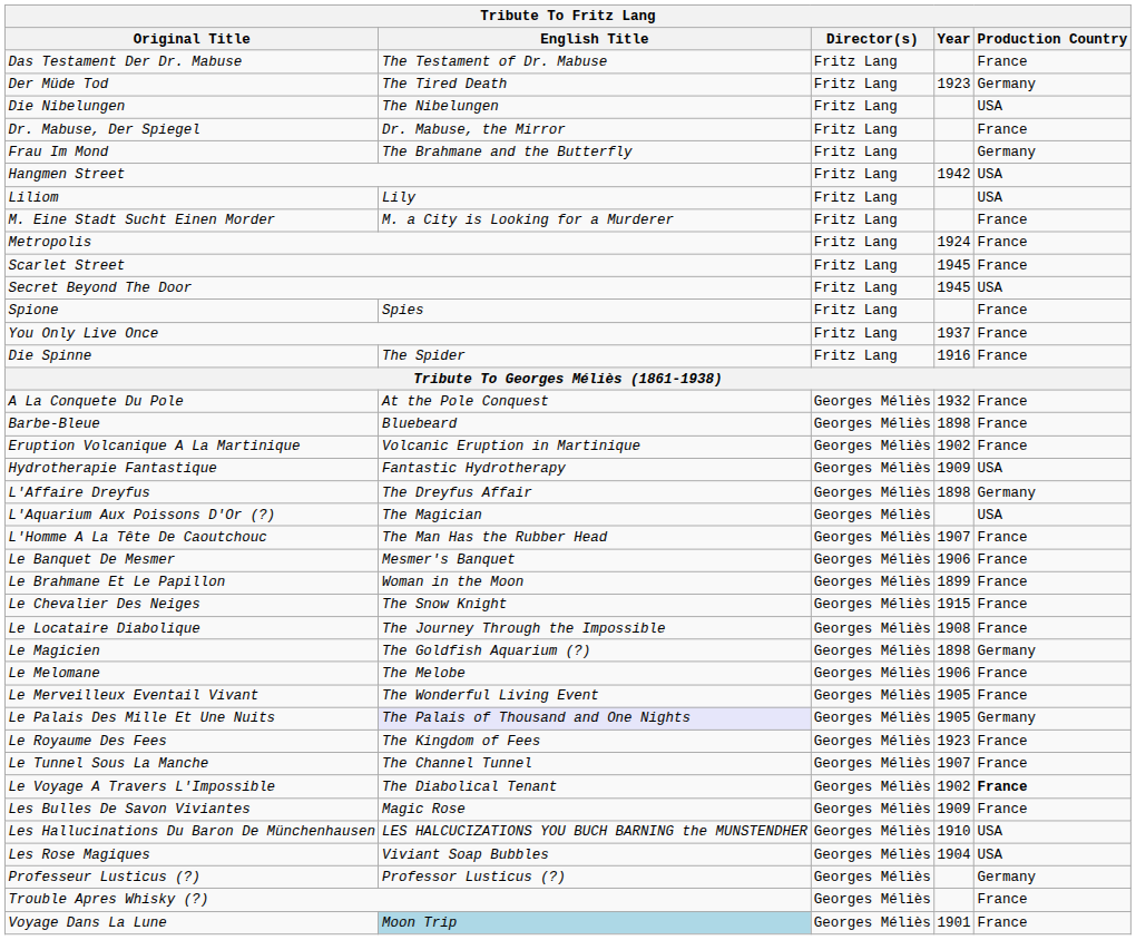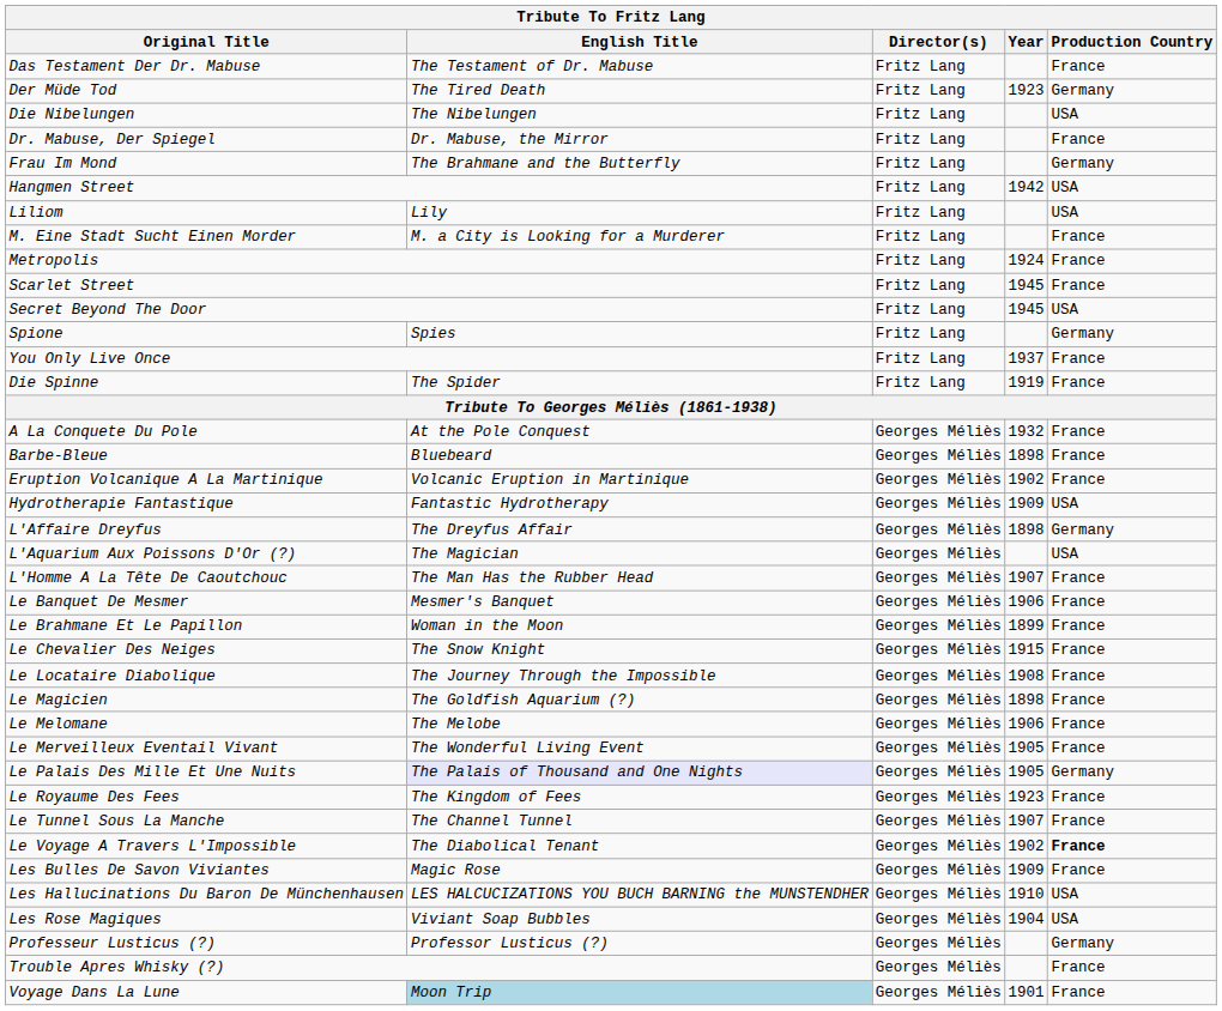Spione | Production Country: France -> Germany
Die Spinne | Year: 1916 -> 1919
Le Magicien | Production Country: Germany -> France
